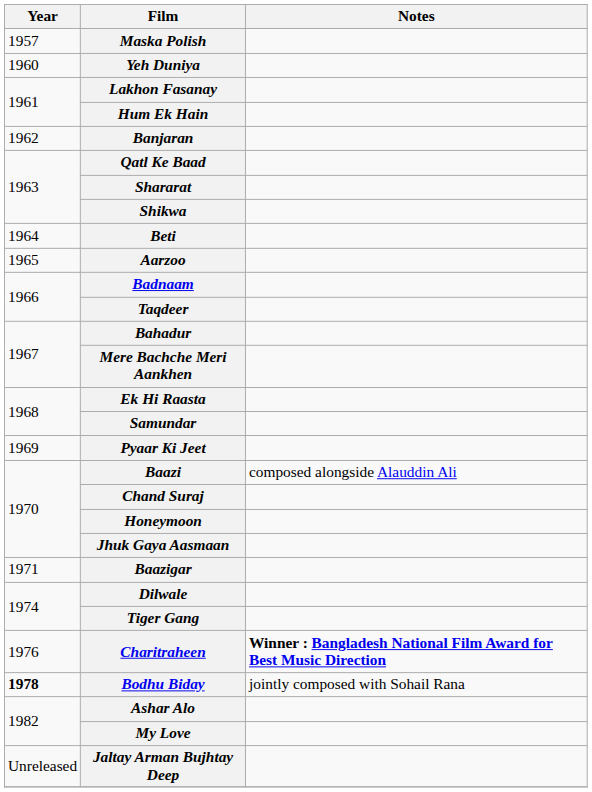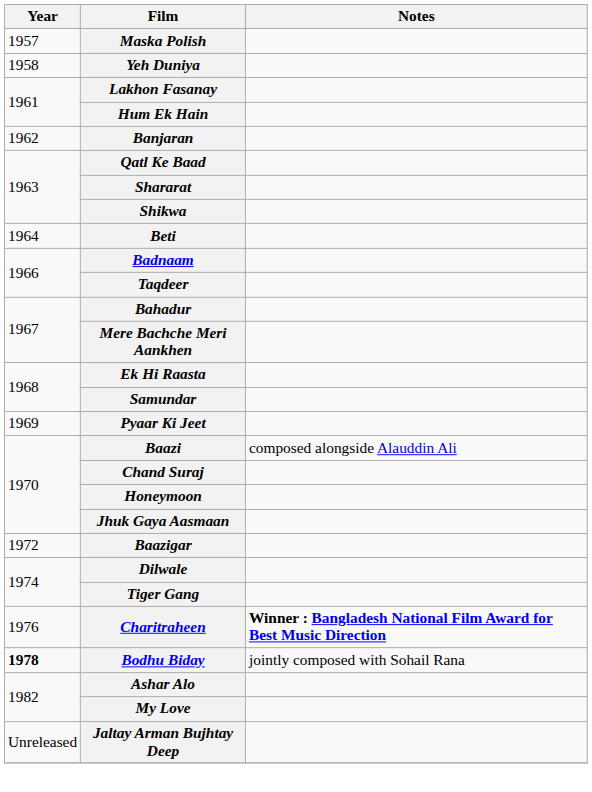Yeh Duniya | Year: 1960 -> 1958
- row: 1965 | Aarzoo
Baazigar | Year: 1971 -> 1972
